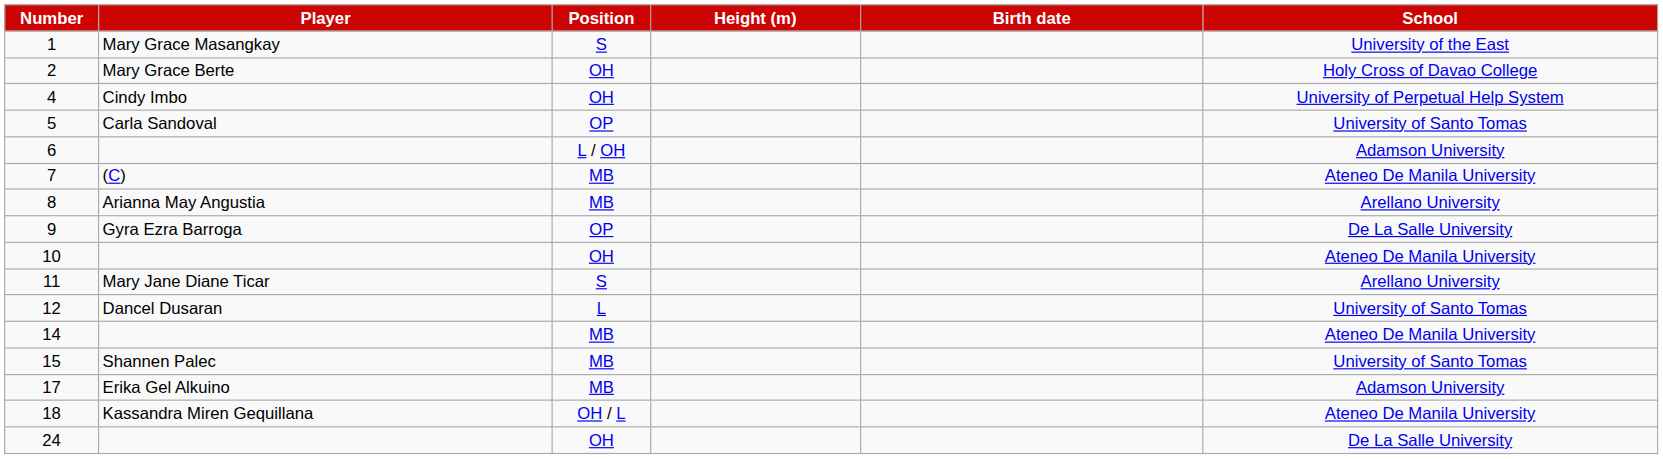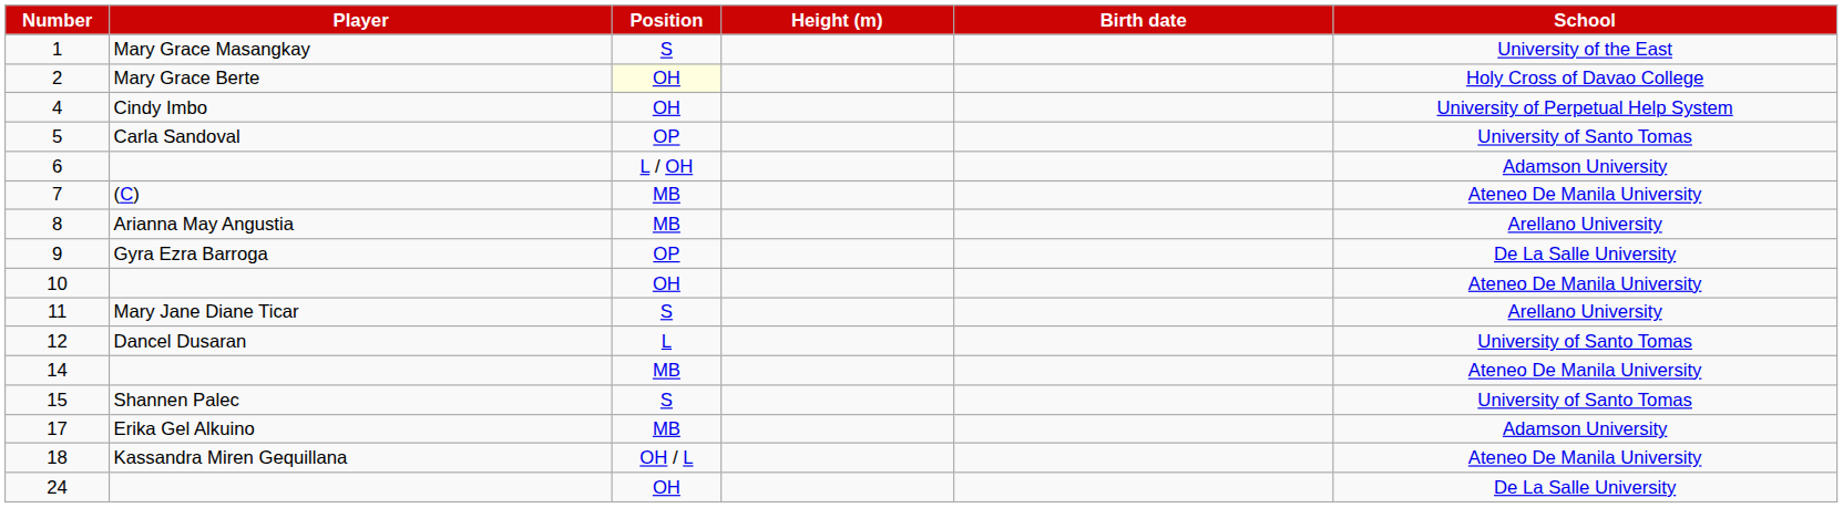2 | Position: no background -> lightyellow background
15 | Position: MB -> S
